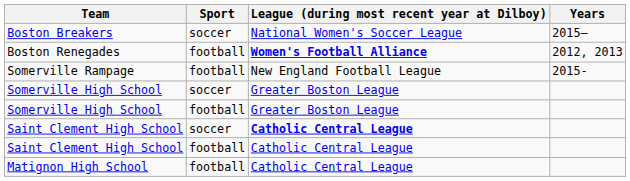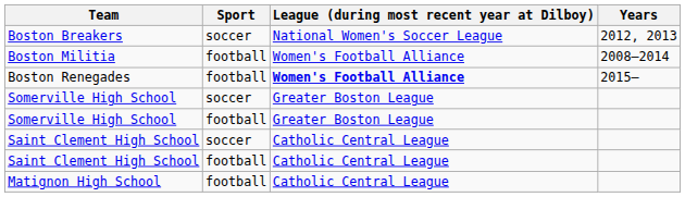Boston Breakers | Years: 2015– -> 2012, 2013
+ row: Boston Militia | football | Women's Football Alliance | 2008–2014
Boston Renegades | Years: 2012, 2013 -> 2015–
- row: Somerville Rampage | football | New England Football League | 2015-
Saint Clement High School / soccer | League (during most recent year at Dilboy): bold -> normal
